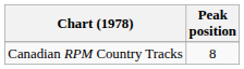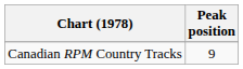Canadian RPM Country Tracks | Peak position: 8 -> 9
